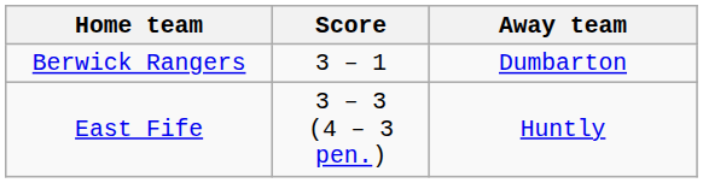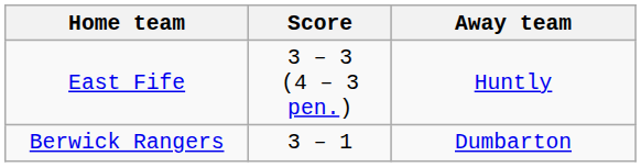rows swapped: Berwick Rangers <-> East Fife
